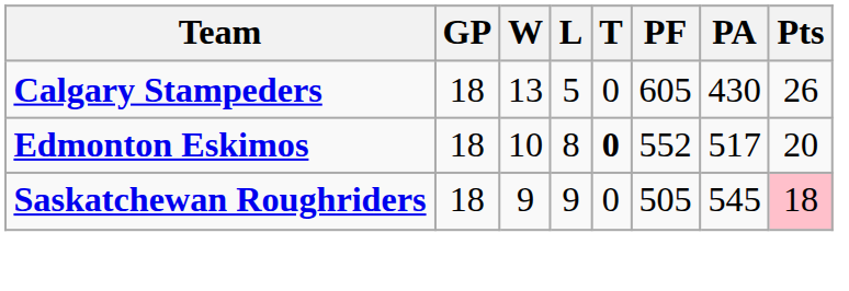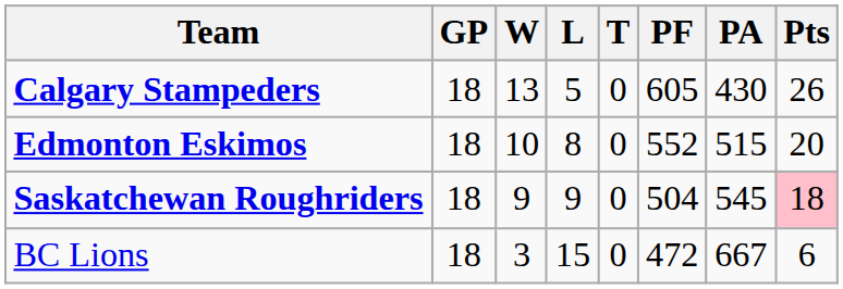Edmonton Eskimos | T: bold -> normal
Edmonton Eskimos | PA: 517 -> 515
Saskatchewan Roughriders | PF: 505 -> 504
+ row: BC Lions | 18 | 3 | 15 | 0 | 472 | 667 | 6
